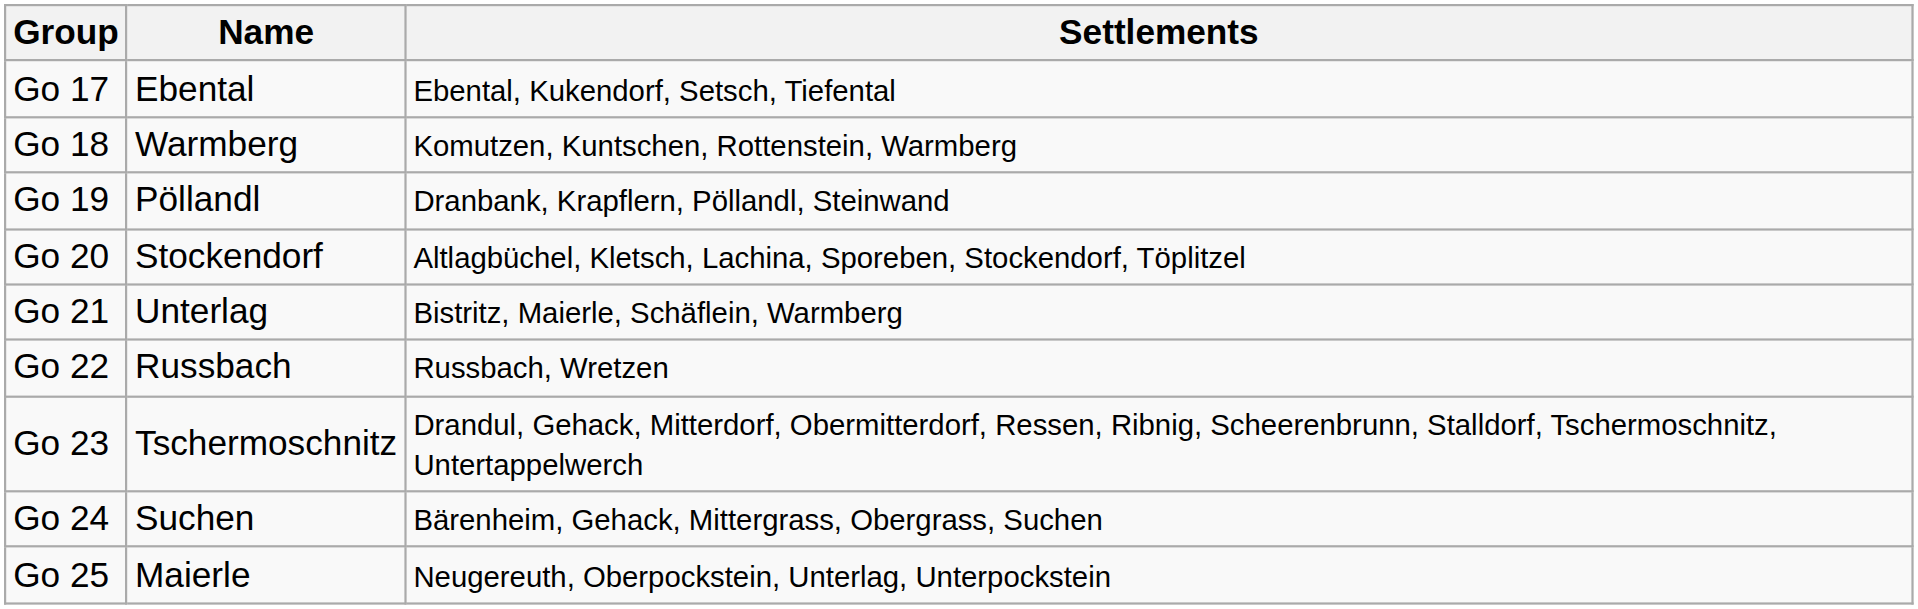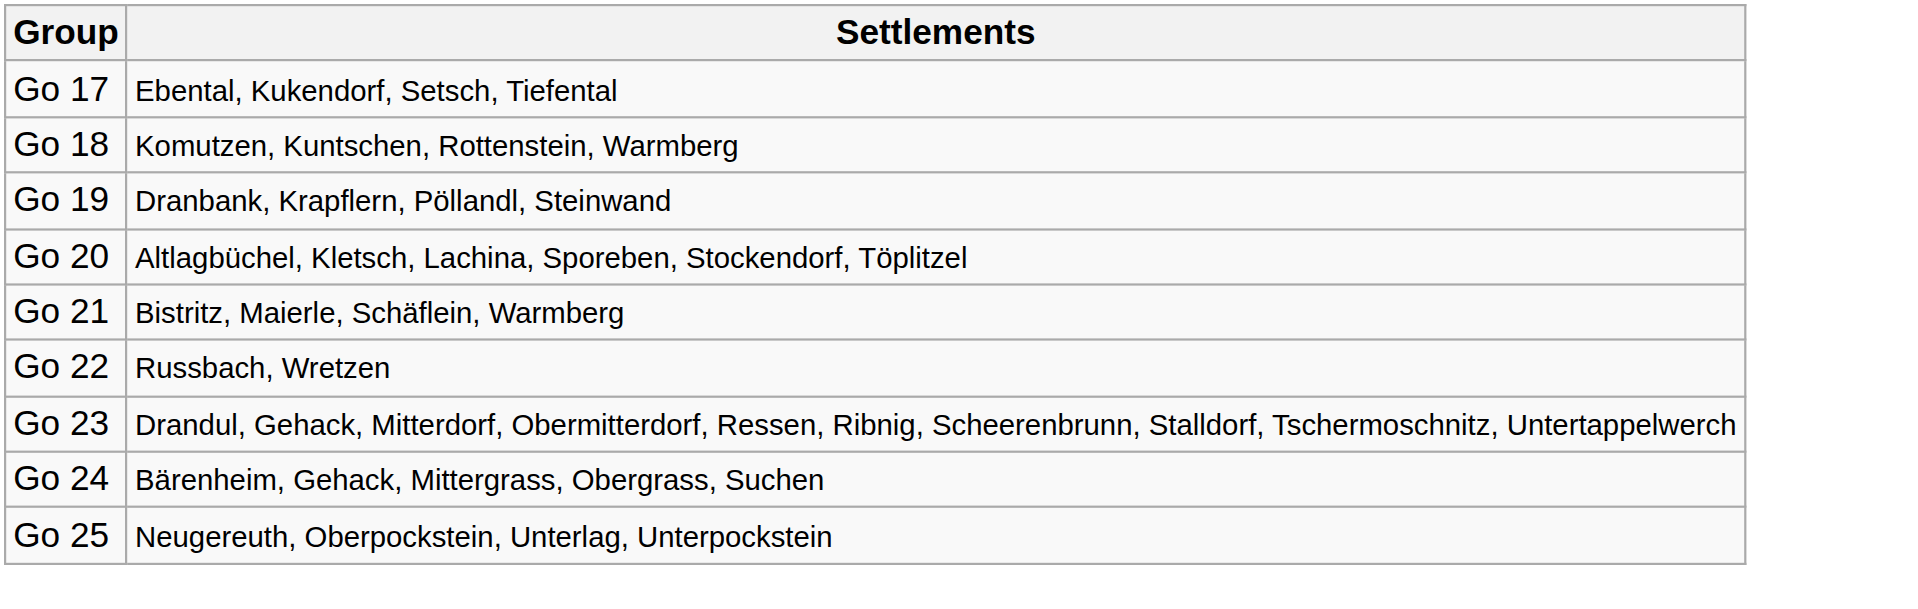- column: Name | Ebental | Warmberg | Pöllandl | Stockendorf | Unterlag | Russbach | Tschermoschnitz | Suchen | Maierle
